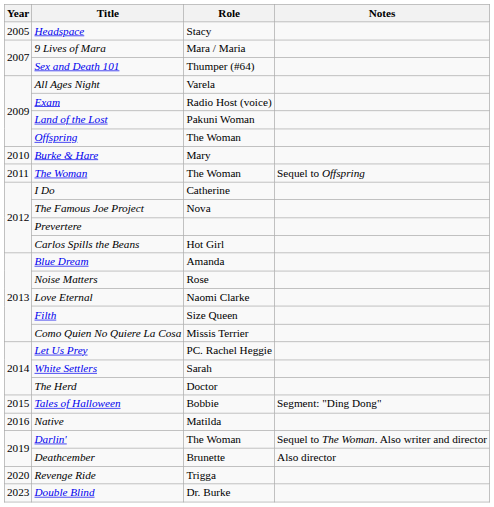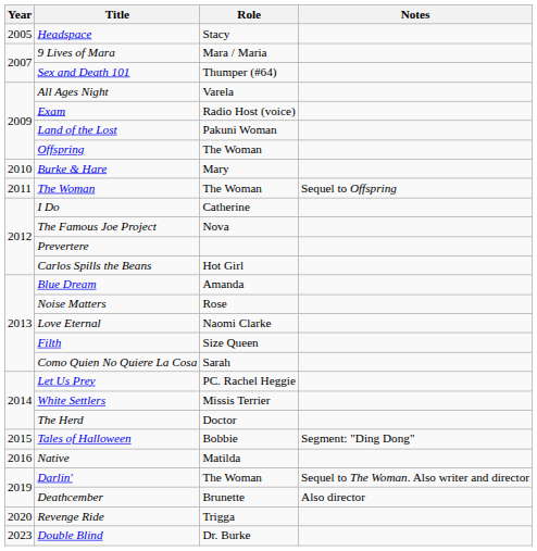Como Quien No Quiere La Cosa | Role: Missis Terrier -> Sarah
White Settlers | Role: Sarah -> Missis Terrier
